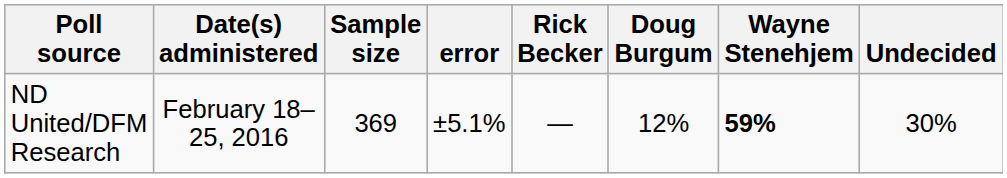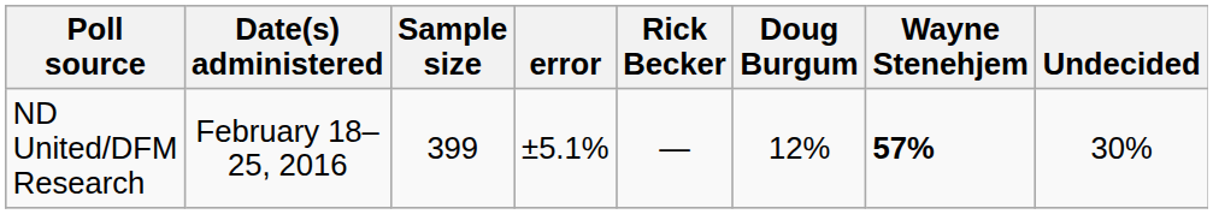ND United/DFM Research | Sample size: 369 -> 399
ND United/DFM Research | Wayne Stenehjem: 59% -> 57%
